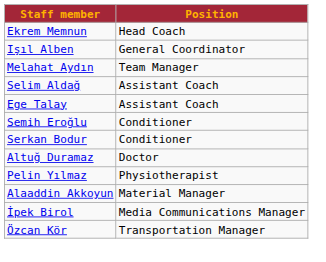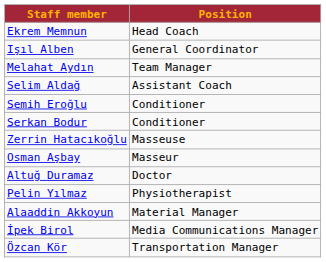- row: Ege Talay | Assistant Coach
+ row: Zerrin Hatacıkoğlu | Masseuse
+ row: Osman Aşbay | Masseur
